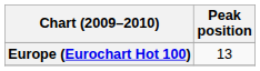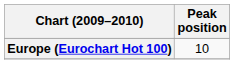Europe (Eurochart Hot 100) | Peak position: 13 -> 10
